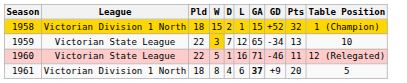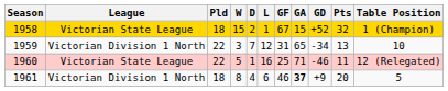+ column: GF | 67 | 31 | 25 | 46
1958 | League: Victorian Division 1 North -> Victorian State League
1959 | League: Victorian State League -> Victorian Division 1 North
1959 | W: gold background -> no background
